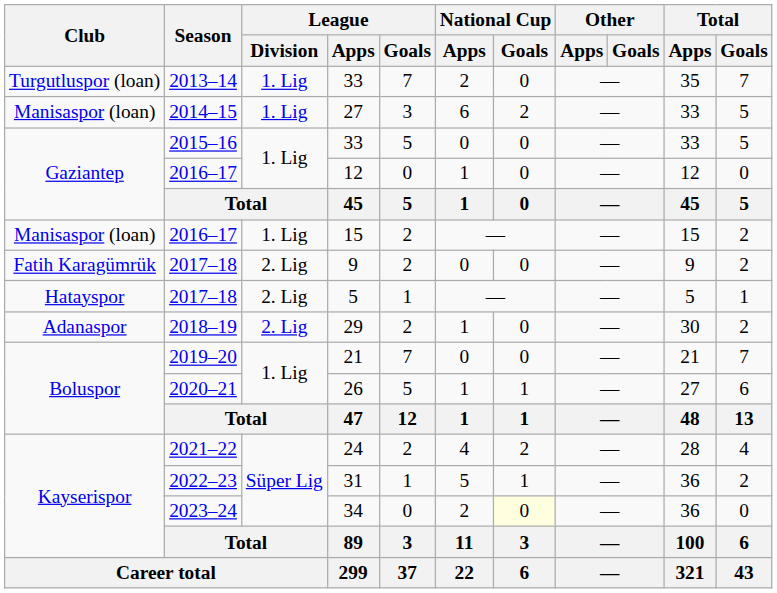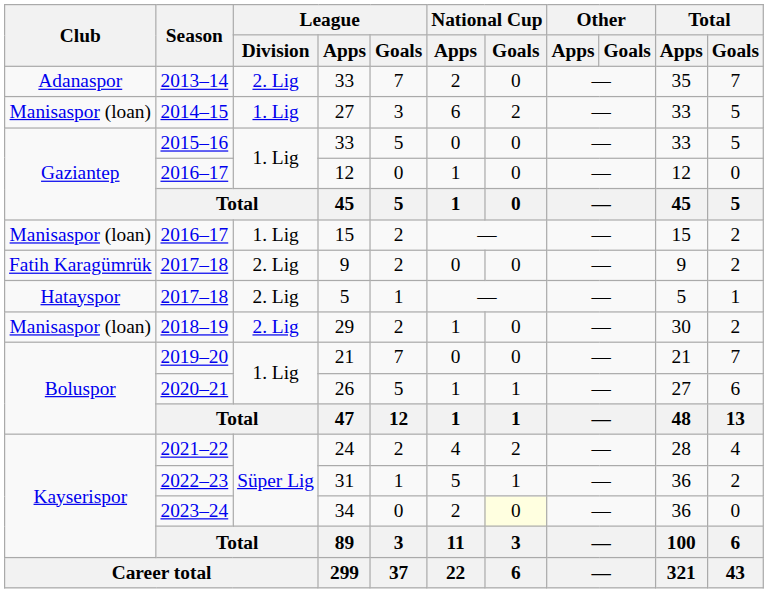2013–14 / 33 | Club: Turgutluspor (loan) -> Adanaspor
2013–14 / 33 | League / Division: 1. Lig -> 2. Lig
29 | Club: Adanaspor -> Manisaspor (loan)
